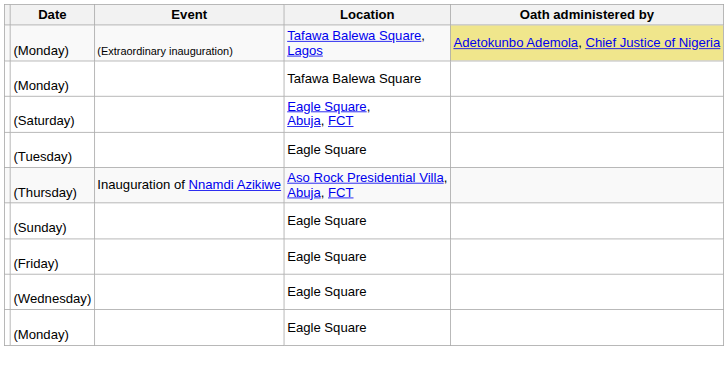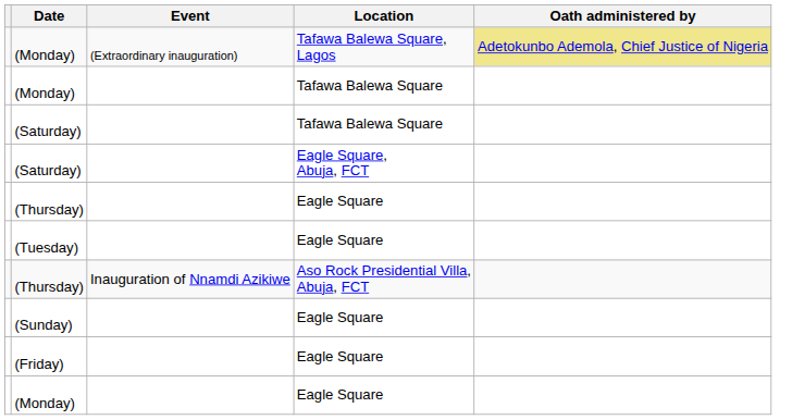+ row: (Saturday) | Tafawa Balewa Square
+ row: (Thursday) | Eagle Square
- row: (Wednesday) | Eagle Square
